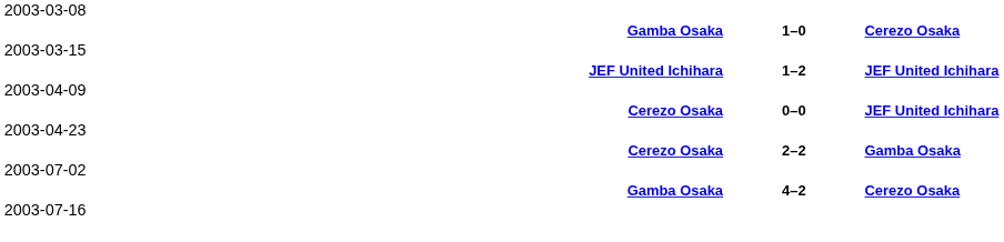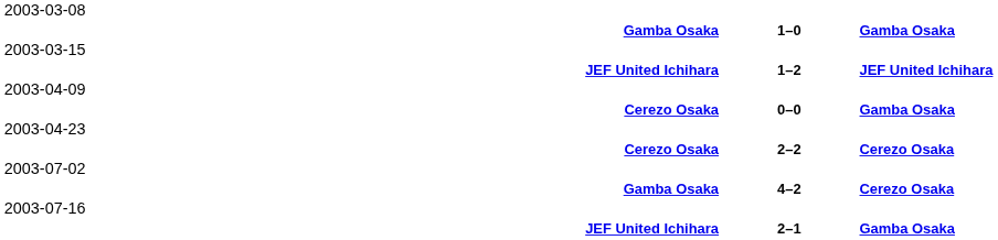Gamba Osaka / 1–0 | column 3: Cerezo Osaka -> Gamba Osaka
Cerezo Osaka / 0–0 | column 3: JEF United Ichihara -> Gamba Osaka
Cerezo Osaka / 2–2 | column 3: Gamba Osaka -> Cerezo Osaka
+ row: JEF United Ichihara | 2–1 | Gamba Osaka
